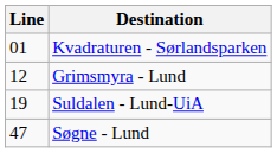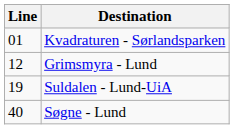Søgne - Lund | Line: 47 -> 40
